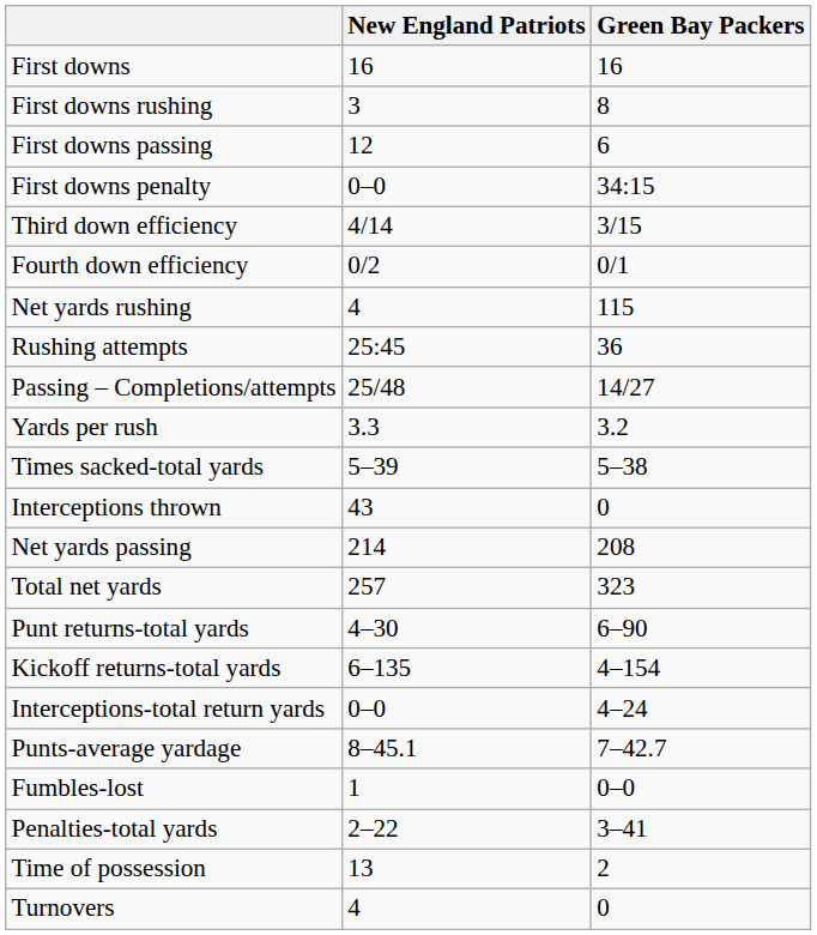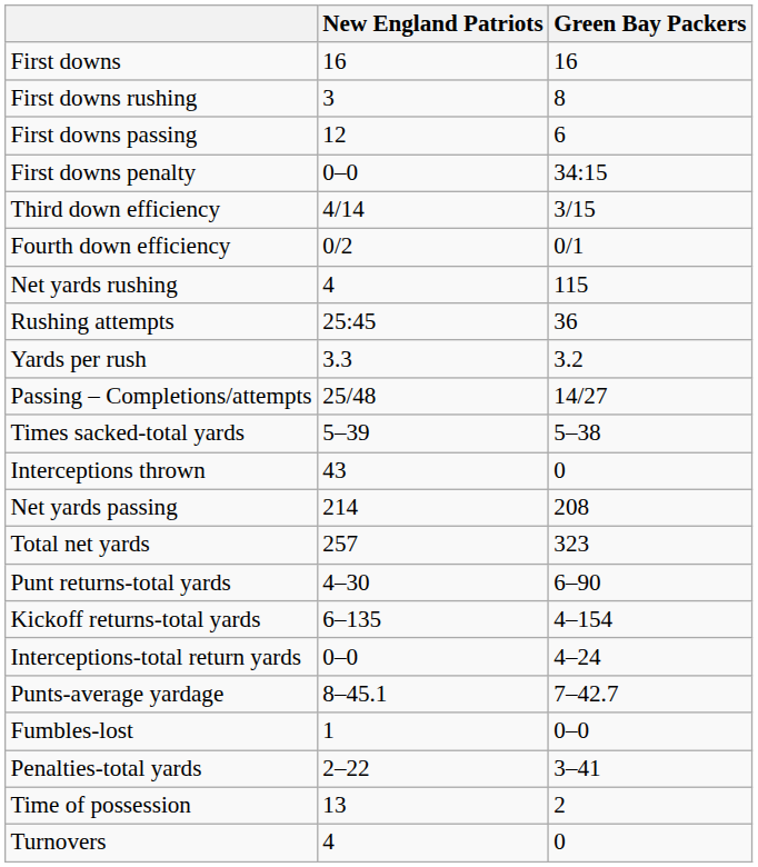rows swapped: Yards per rush <-> Passing – Completions/attempts
